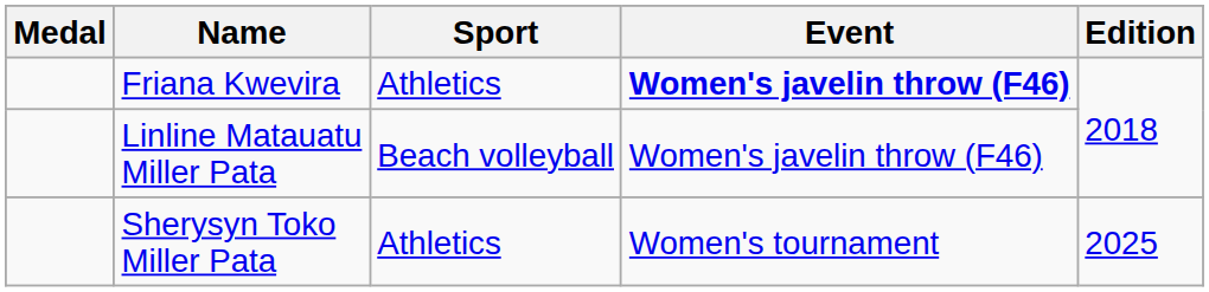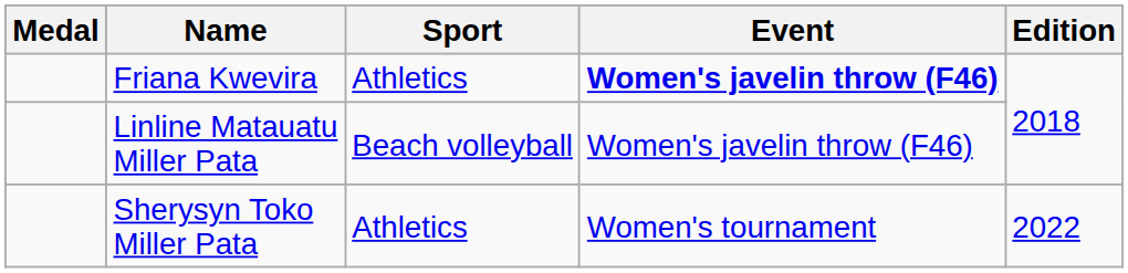Sherysyn Toko Miller Pata | Edition: 2025 -> 2022
